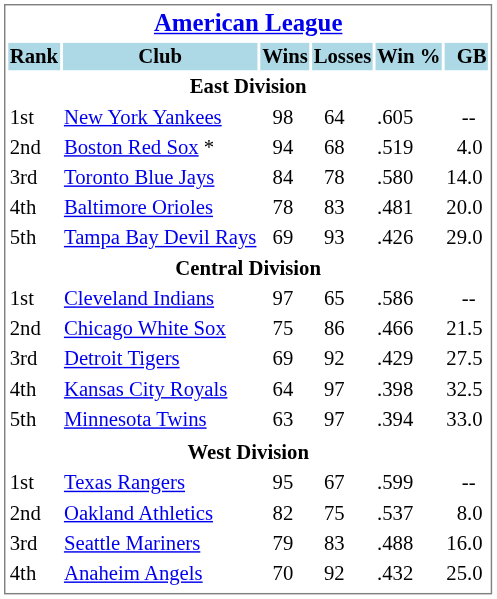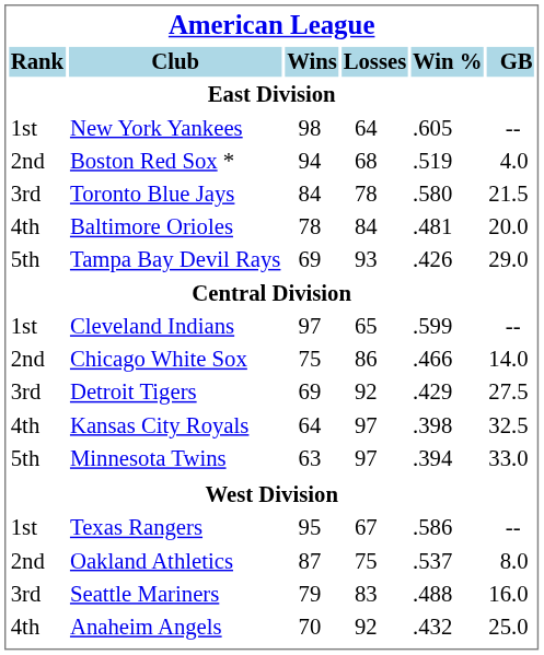Toronto Blue Jays | GB: 14.0 -> 21.5
Baltimore Orioles | Losses: 83 -> 84
Cleveland Indians | Win %: .586 -> .599
Chicago White Sox | GB: 21.5 -> 14.0
Texas Rangers | Win %: .599 -> .586
Oakland Athletics | Wins: 82 -> 87
